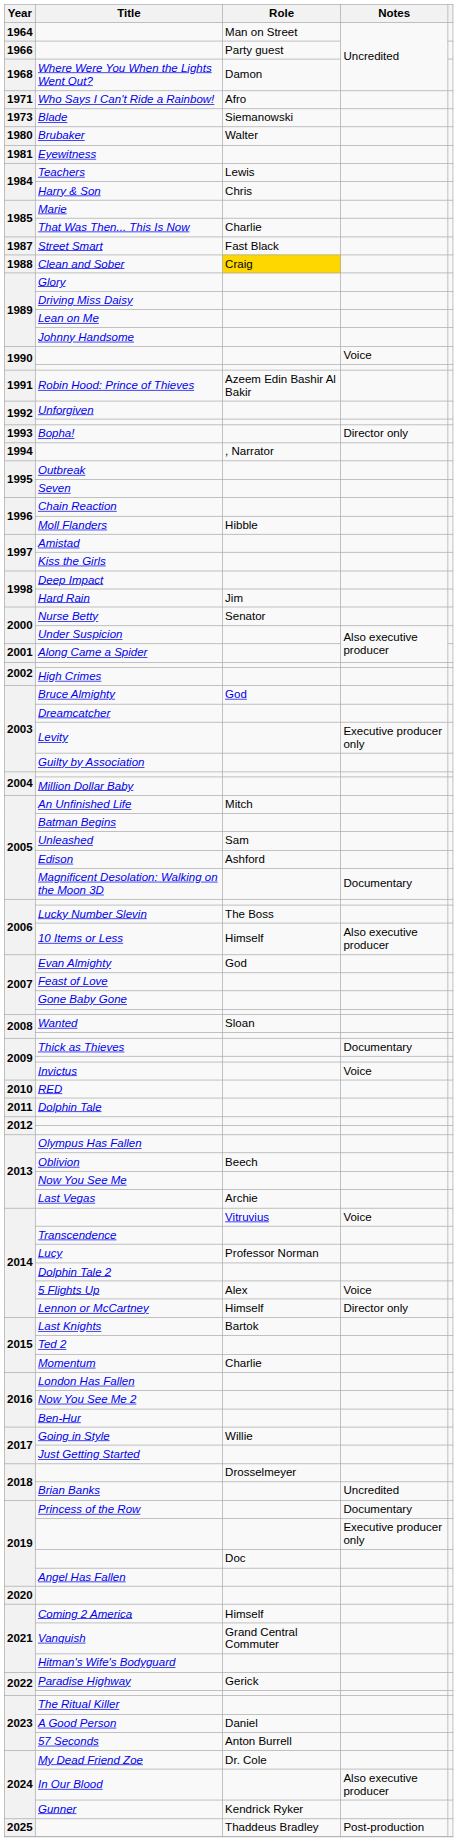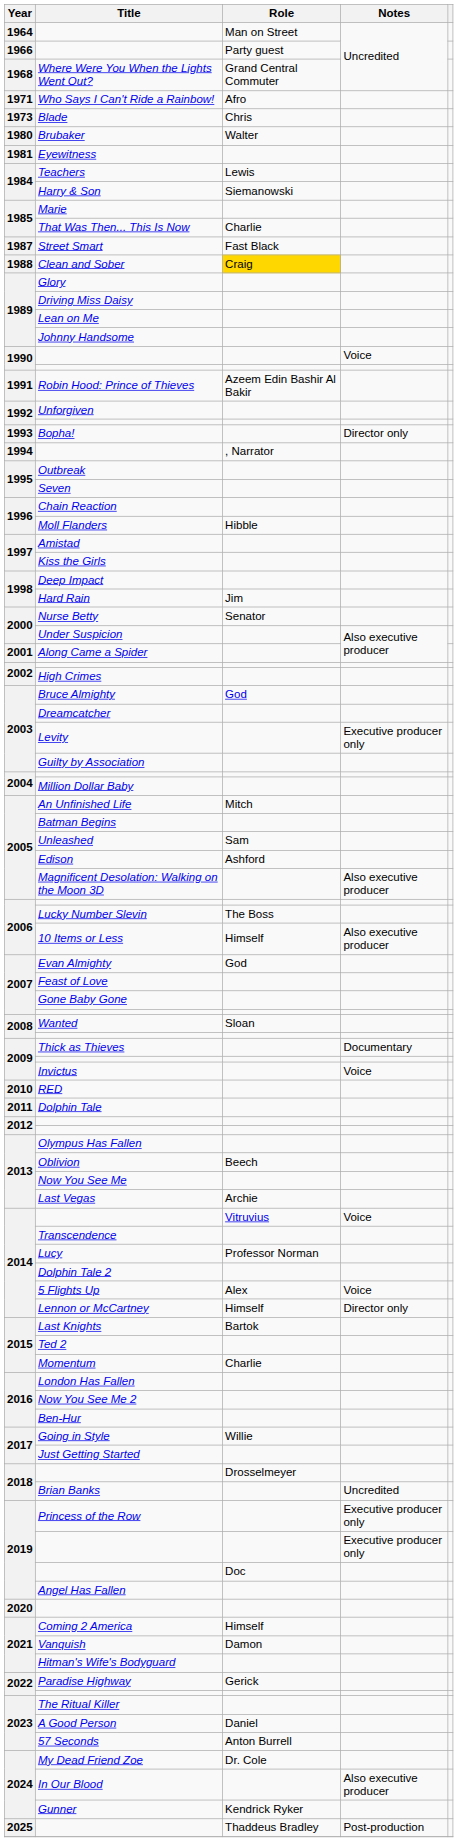Where Were You When the Lights Went Out? | Role: Damon -> Grand Central Commuter
Blade | Role: Siemanowski -> Chris
Harry & Son | Role: Chris -> Siemanowski
Magnificent Desolation: Walking on the Moon 3D | Notes: Documentary -> Also executive producer
Princess of the Row | Notes: Documentary -> Executive producer only
Vanquish | Role: Grand Central Commuter -> Damon
